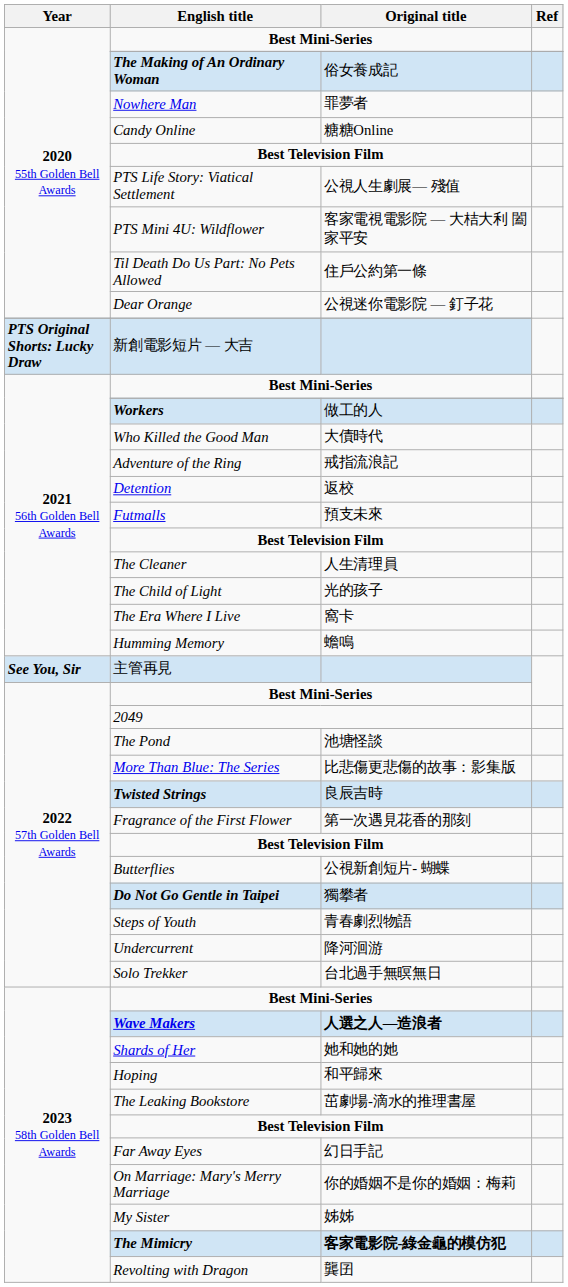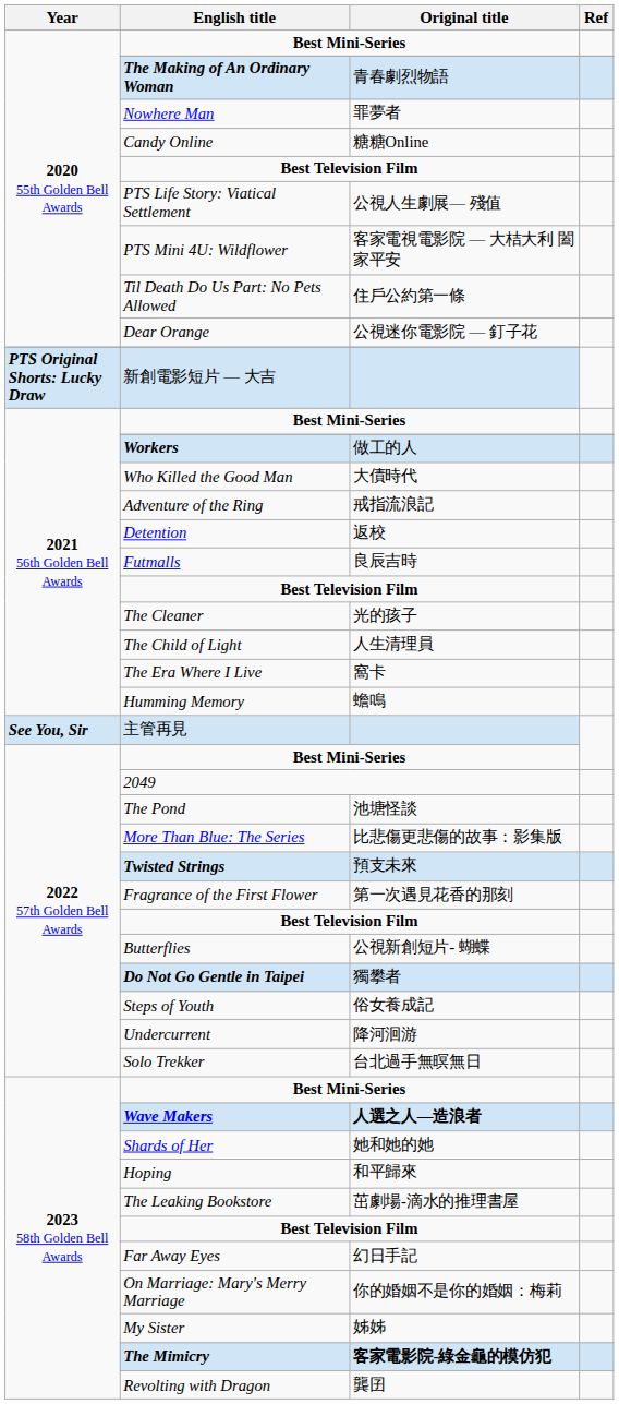The Making of An Ordinary Woman | Original title: 俗女養成記 -> 青春劇烈物語
Futmalls | Original title: 預支未來 -> 良辰吉時
The Cleaner | Original title: 人生清理員 -> 光的孩子
The Child of Light | Original title: 光的孩子 -> 人生清理員
Twisted Strings | Original title: 良辰吉時 -> 預支未來
Steps of Youth | Original title: 青春劇烈物語 -> 俗女養成記
